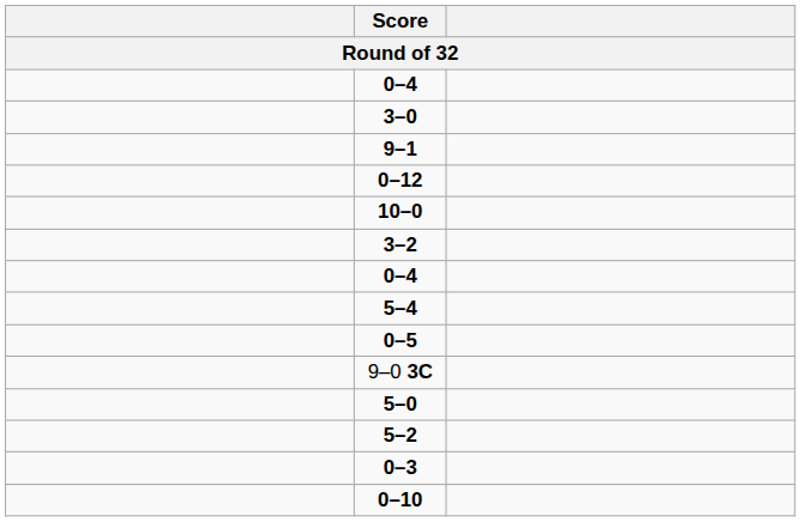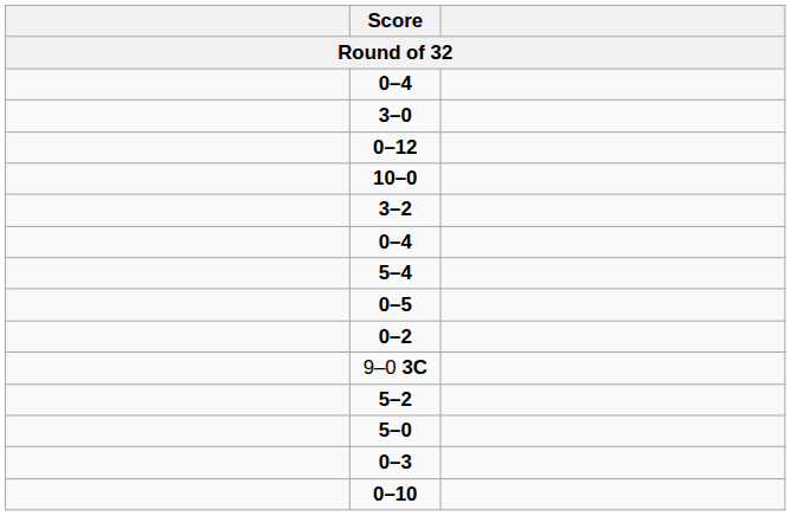- row: 9–1
+ row: 0–2
rows swapped: 5–2 <-> 5–0
